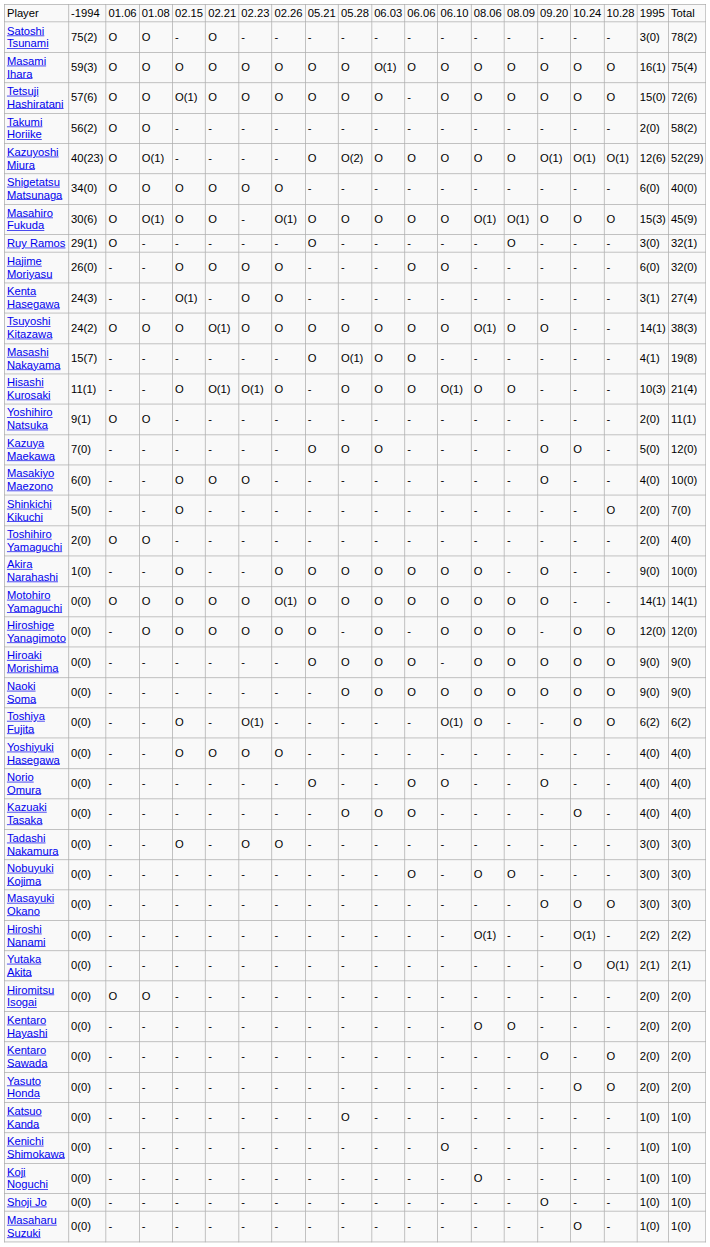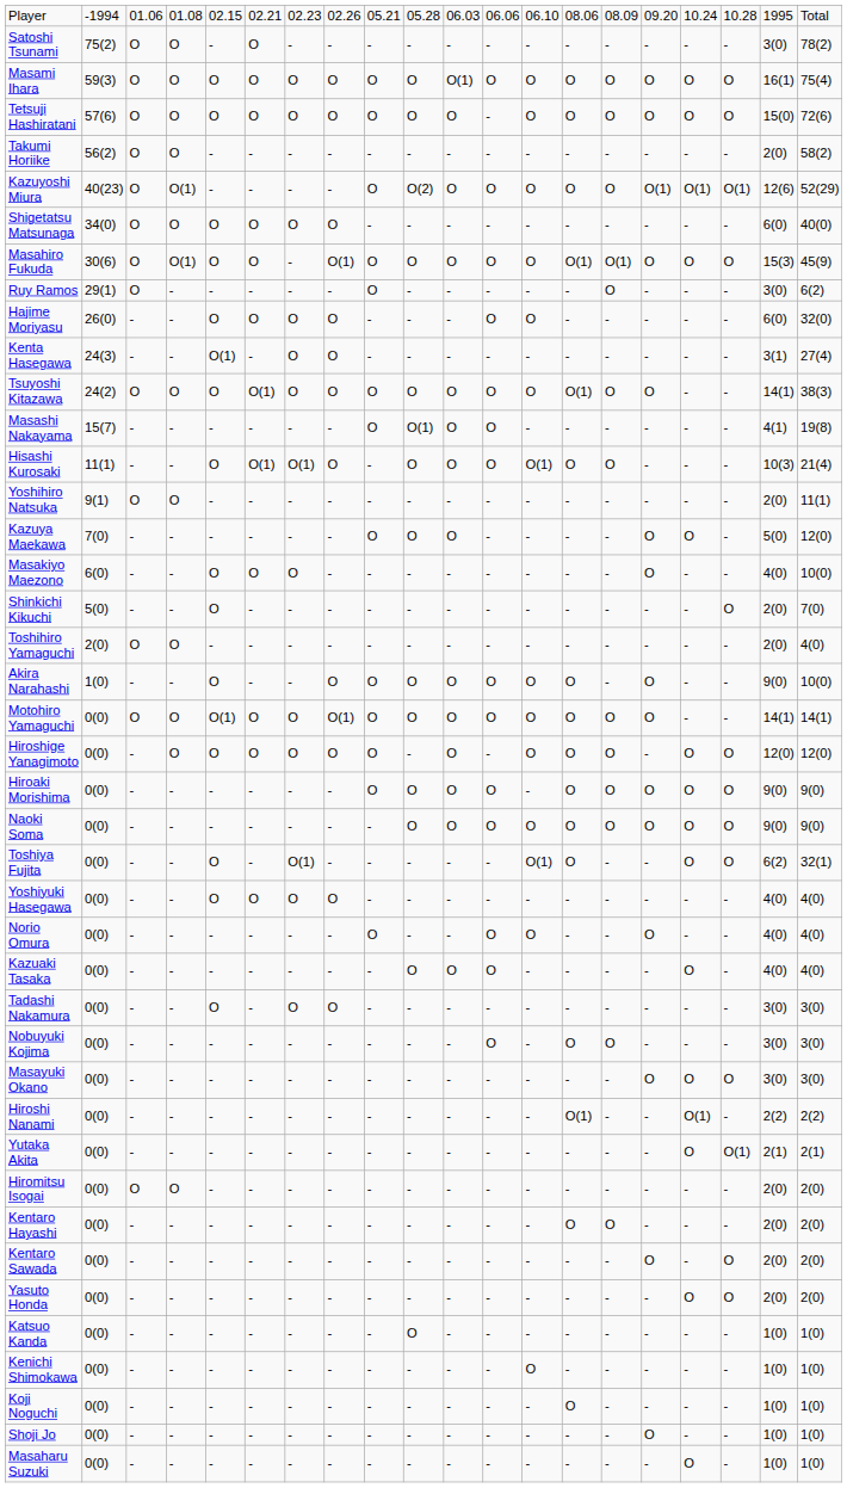Tetsuji Hashiratani | column 5: O(1) -> O
Ruy Ramos | column 20: 32(1) -> 6(2)
Motohiro Yamaguchi | column 5: O -> O(1)
Toshiya Fujita | column 20: 6(2) -> 32(1)
